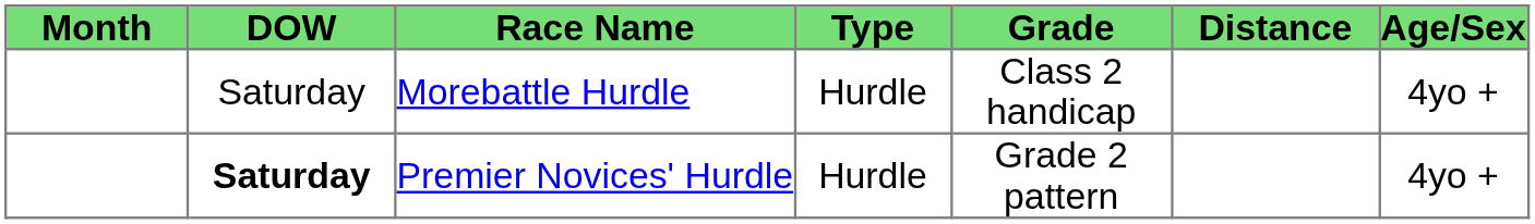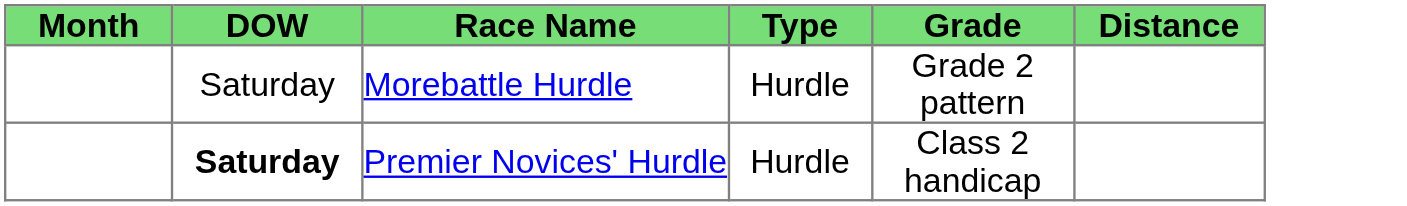- column: Age/Sex | 4yo + | 4yo +
Morebattle Hurdle | Grade: Class 2 handicap -> Grade 2 pattern
Premier Novices' Hurdle | Grade: Grade 2 pattern -> Class 2 handicap
